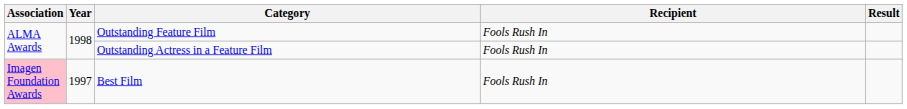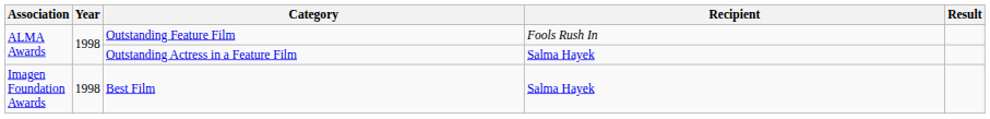Outstanding Actress in a Feature Film | Recipient: Fools Rush In -> Salma Hayek
Best Film | Association: pink background -> no background
Best Film | Year: 1997 -> 1998
Best Film | Recipient: Fools Rush In -> Salma Hayek
